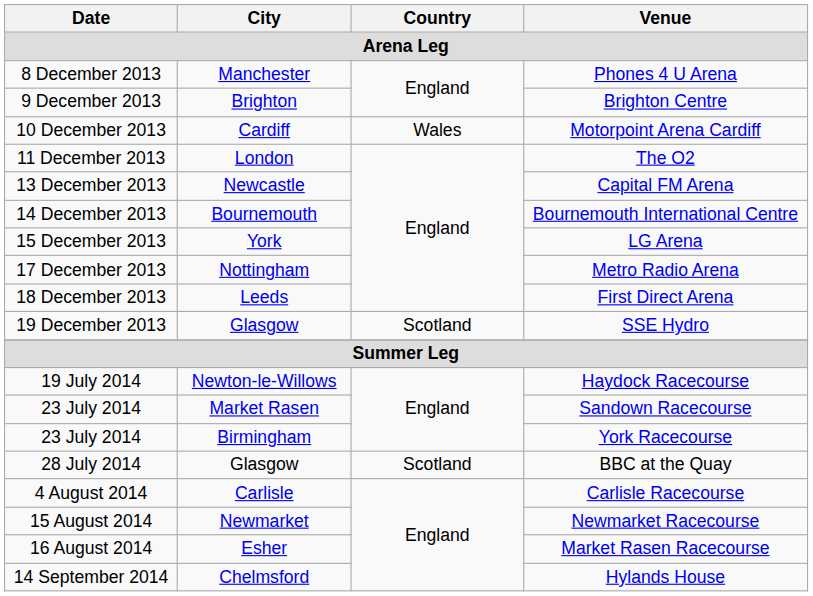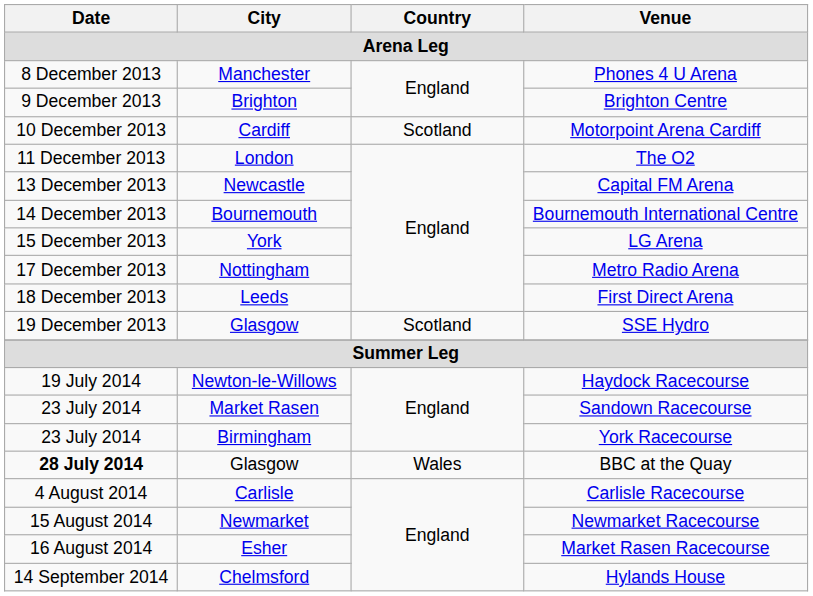Motorpoint Arena Cardiff | Country: Wales -> Scotland
BBC at the Quay | Date: normal -> bold
BBC at the Quay | Country: Scotland -> Wales
